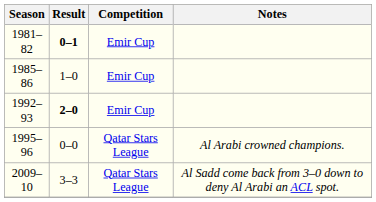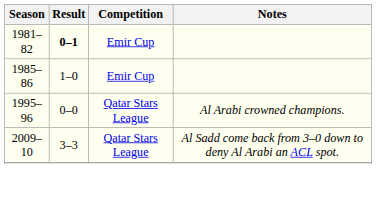- row: 1992–93 | 2–0 | Emir Cup
